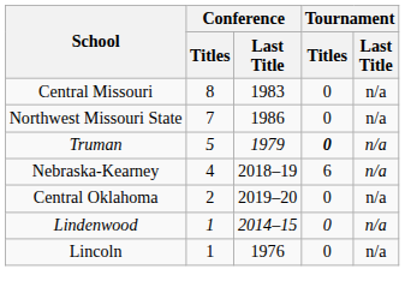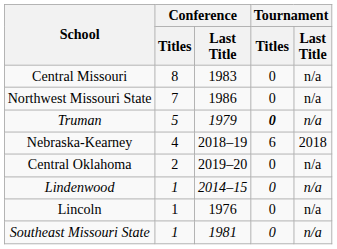Nebraska-Kearney | Tournament / Last Title: n/a -> 2018
+ row: Southeast Missouri State | 1 | 1981 | 0 | n/a
